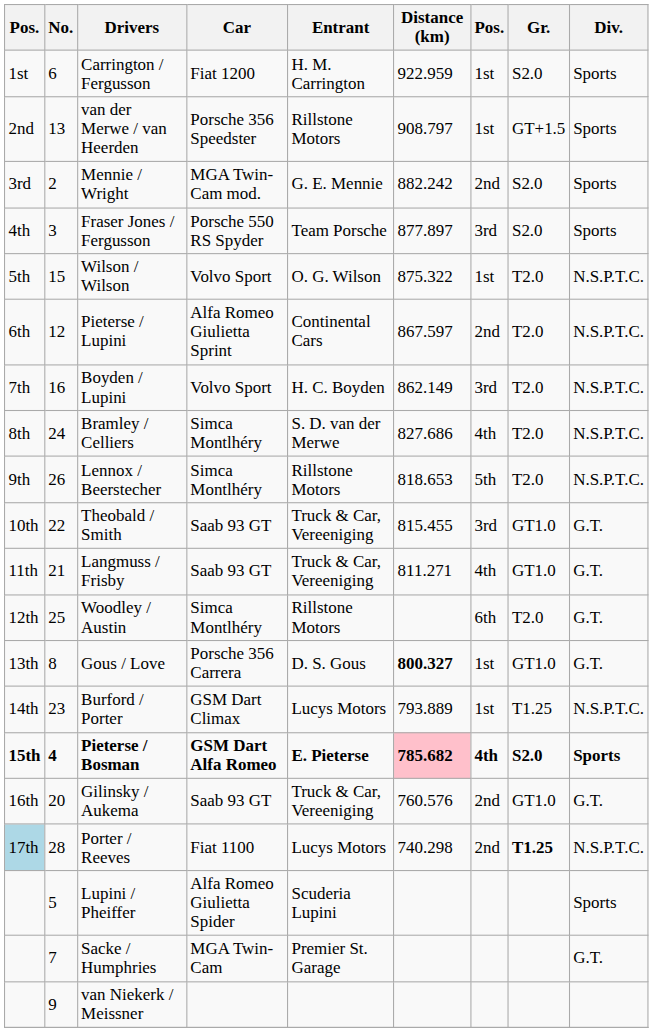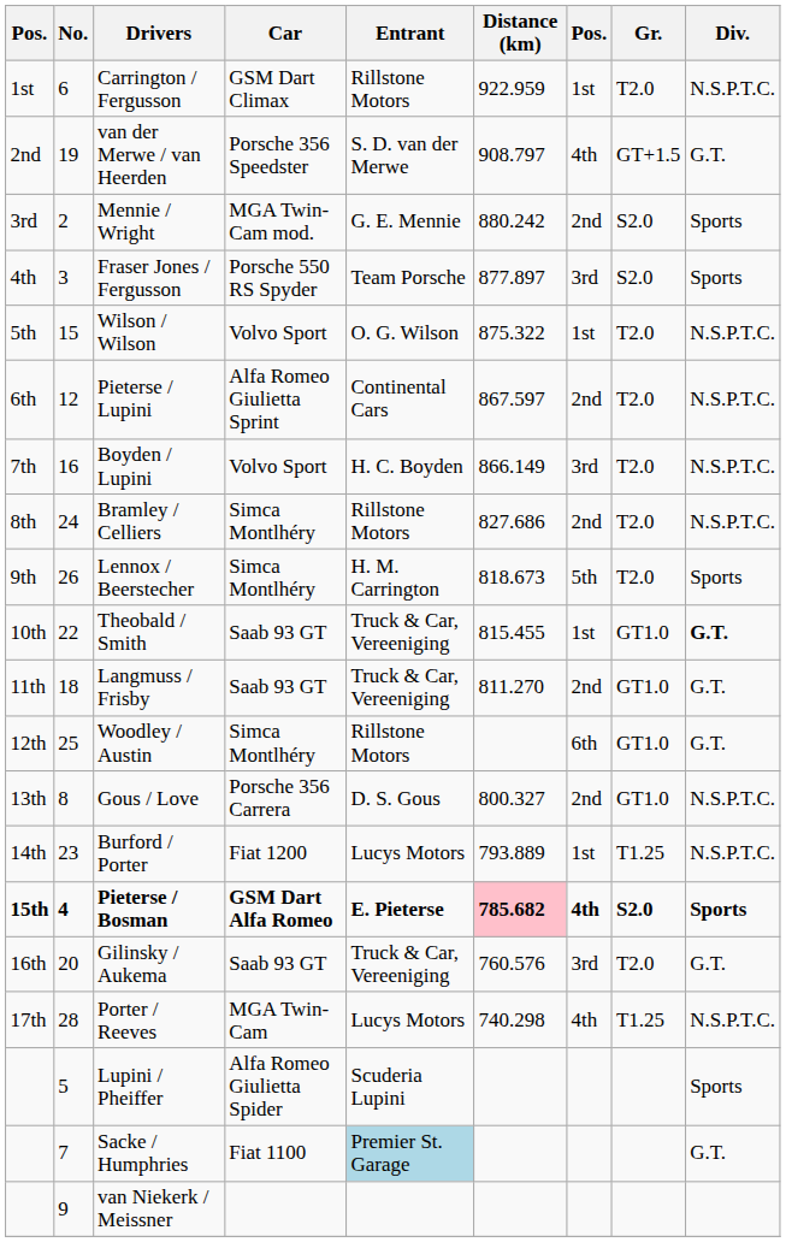Carrington / Fergusson | Car: Fiat 1200 -> GSM Dart Climax
Carrington / Fergusson | Entrant: H. M. Carrington -> Rillstone Motors
Carrington / Fergusson | Gr.: S2.0 -> T2.0
Carrington / Fergusson | Div.: Sports -> N.S.P.T.C.
van der Merwe / van Heerden | No.: 13 -> 19
van der Merwe / van Heerden | Entrant: Rillstone Motors -> S. D. van der Merwe
van der Merwe / van Heerden | column 7: 1st -> 4th
van der Merwe / van Heerden | Div.: Sports -> G.T.
Mennie / Wright | Distance (km): 882.242 -> 880.242
Boyden / Lupini | Distance (km): 862.149 -> 866.149
Bramley / Celliers | Entrant: S. D. van der Merwe -> Rillstone Motors
Bramley / Celliers | column 7: 4th -> 2nd
Lennox / Beerstecher | Entrant: Rillstone Motors -> H. M. Carrington
Lennox / Beerstecher | Distance (km): 818.653 -> 818.673
Lennox / Beerstecher | Div.: N.S.P.T.C. -> Sports
Theobald / Smith | column 7: 3rd -> 1st
Theobald / Smith | Div.: normal -> bold
Langmuss / Frisby | No.: 21 -> 18
Langmuss / Frisby | Distance (km): 811.271 -> 811.270
Langmuss / Frisby | column 7: 4th -> 2nd
Woodley / Austin | Gr.: T2.0 -> GT1.0
Gous / Love | Distance (km): bold -> normal
Gous / Love | column 7: 1st -> 2nd
Gous / Love | Div.: G.T. -> N.S.P.T.C.
Burford / Porter | Car: GSM Dart Climax -> Fiat 1200
Gilinsky / Aukema | column 7: 2nd -> 3rd
Gilinsky / Aukema | Gr.: GT1.0 -> T2.0
Porter / Reeves | column 1: lightblue background -> no background
Porter / Reeves | Car: Fiat 1100 -> MGA Twin-Cam
Porter / Reeves | column 7: 2nd -> 4th
Porter / Reeves | Gr.: bold -> normal
Sacke / Humphries | Car: MGA Twin-Cam -> Fiat 1100
Sacke / Humphries | Entrant: no background -> lightblue background
